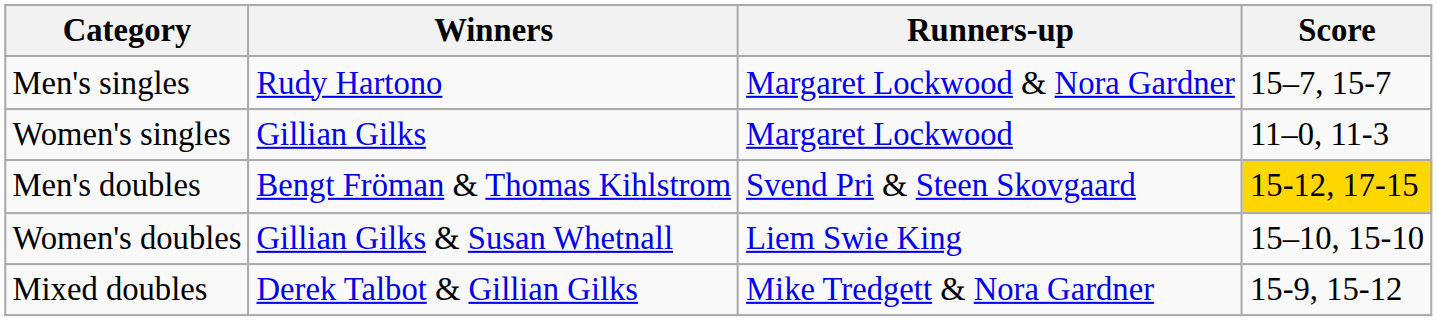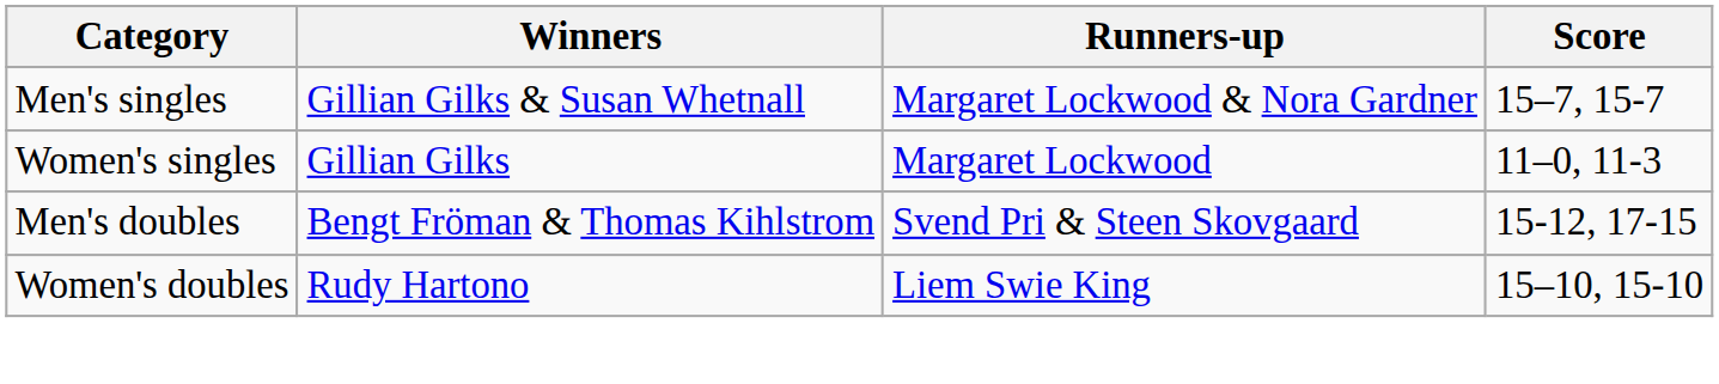Men's singles | Winners: Rudy Hartono -> Gillian Gilks & Susan Whetnall
Men's doubles | Score: gold background -> no background
Women's doubles | Winners: Gillian Gilks & Susan Whetnall -> Rudy Hartono
- row: Mixed doubles | Derek Talbot & Gillian Gilks | Mike Tredgett & Nora Gardner | 15-9, 15-12
